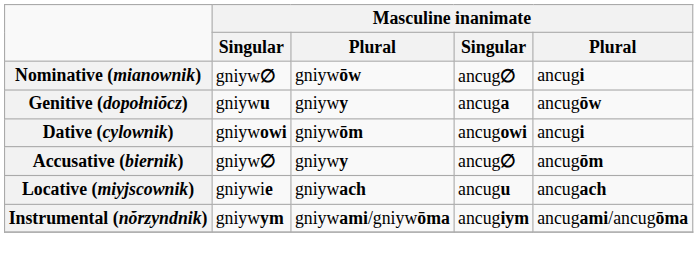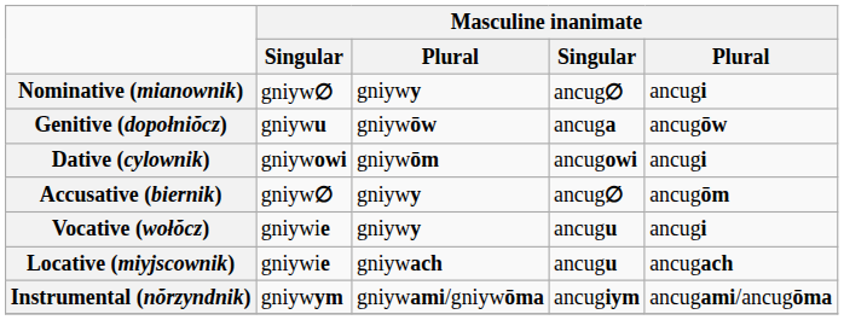Nominative (mianownik) | column 3: gniywōw -> gniywy
Genitive (dopołniŏcz) | column 3: gniywy -> gniywōw
+ row: Vocative (wołŏcz) | gniywie | gniywy | ancugu | ancugi
